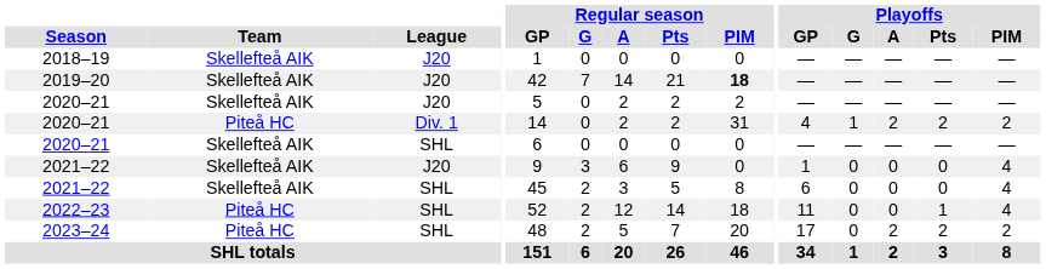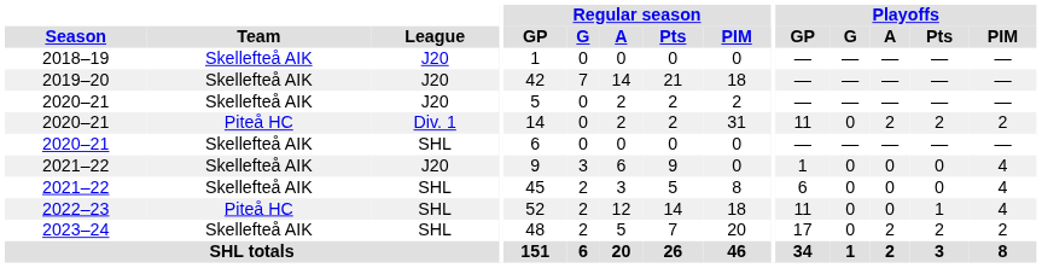2019–20 | Regular season / PIM: bold -> normal
2020–21 / Div. 1 | Playoffs / GP: 4 -> 11
2020–21 / Div. 1 | Playoffs / G: 1 -> 0
2023–24 | Team: Piteå HC -> Skellefteå AIK
